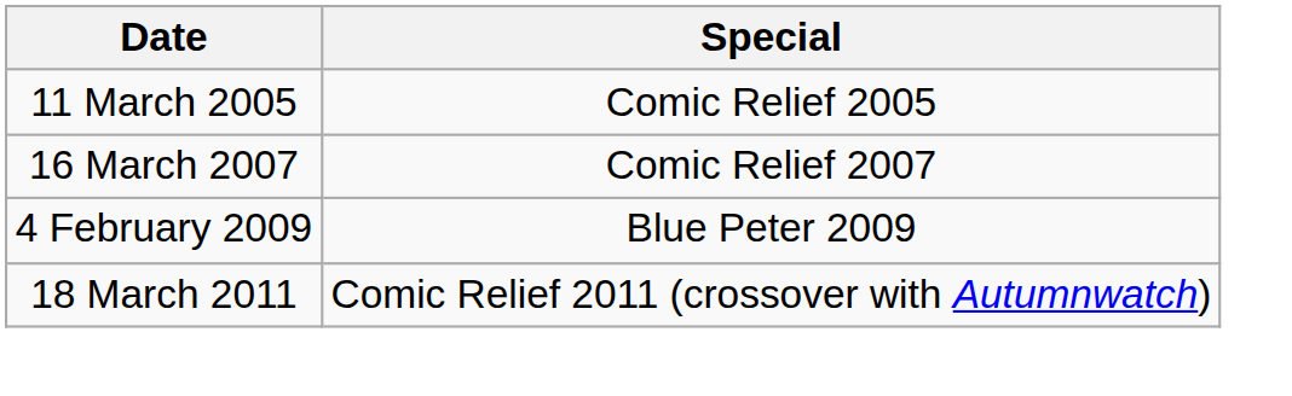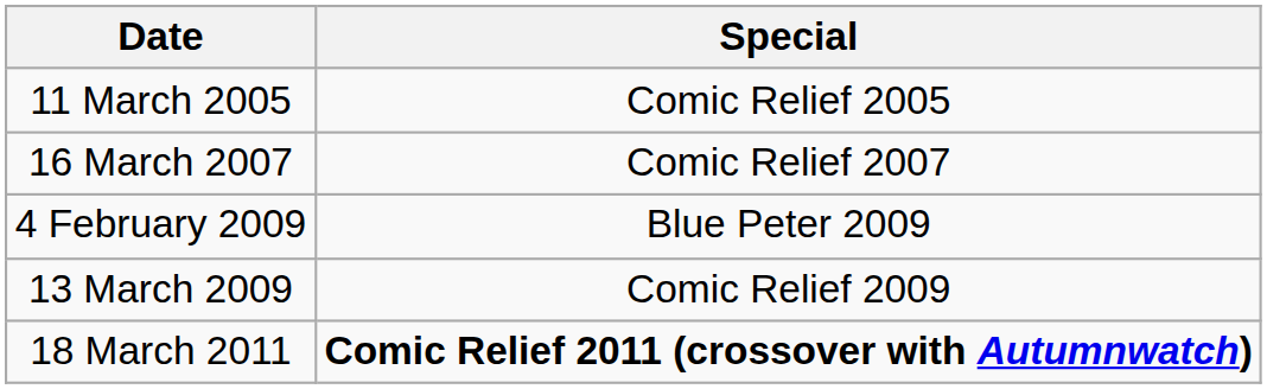+ row: 13 March 2009 | Comic Relief 2009
18 March 2011 | Special: normal -> bold
